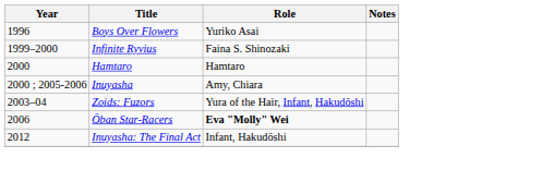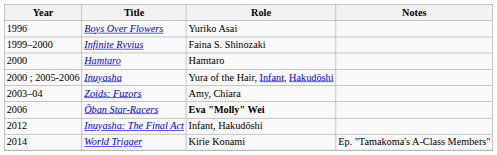Inuyasha | Role: Amy, Chiara -> Yura of the Hair, Infant, Hakudōshi
Zoids: Fuzors | Role: Yura of the Hair, Infant, Hakudōshi -> Amy, Chiara
+ row: 2014 | World Trigger | Kirie Konami | Ep. "Tamakoma's A-Class Members"
